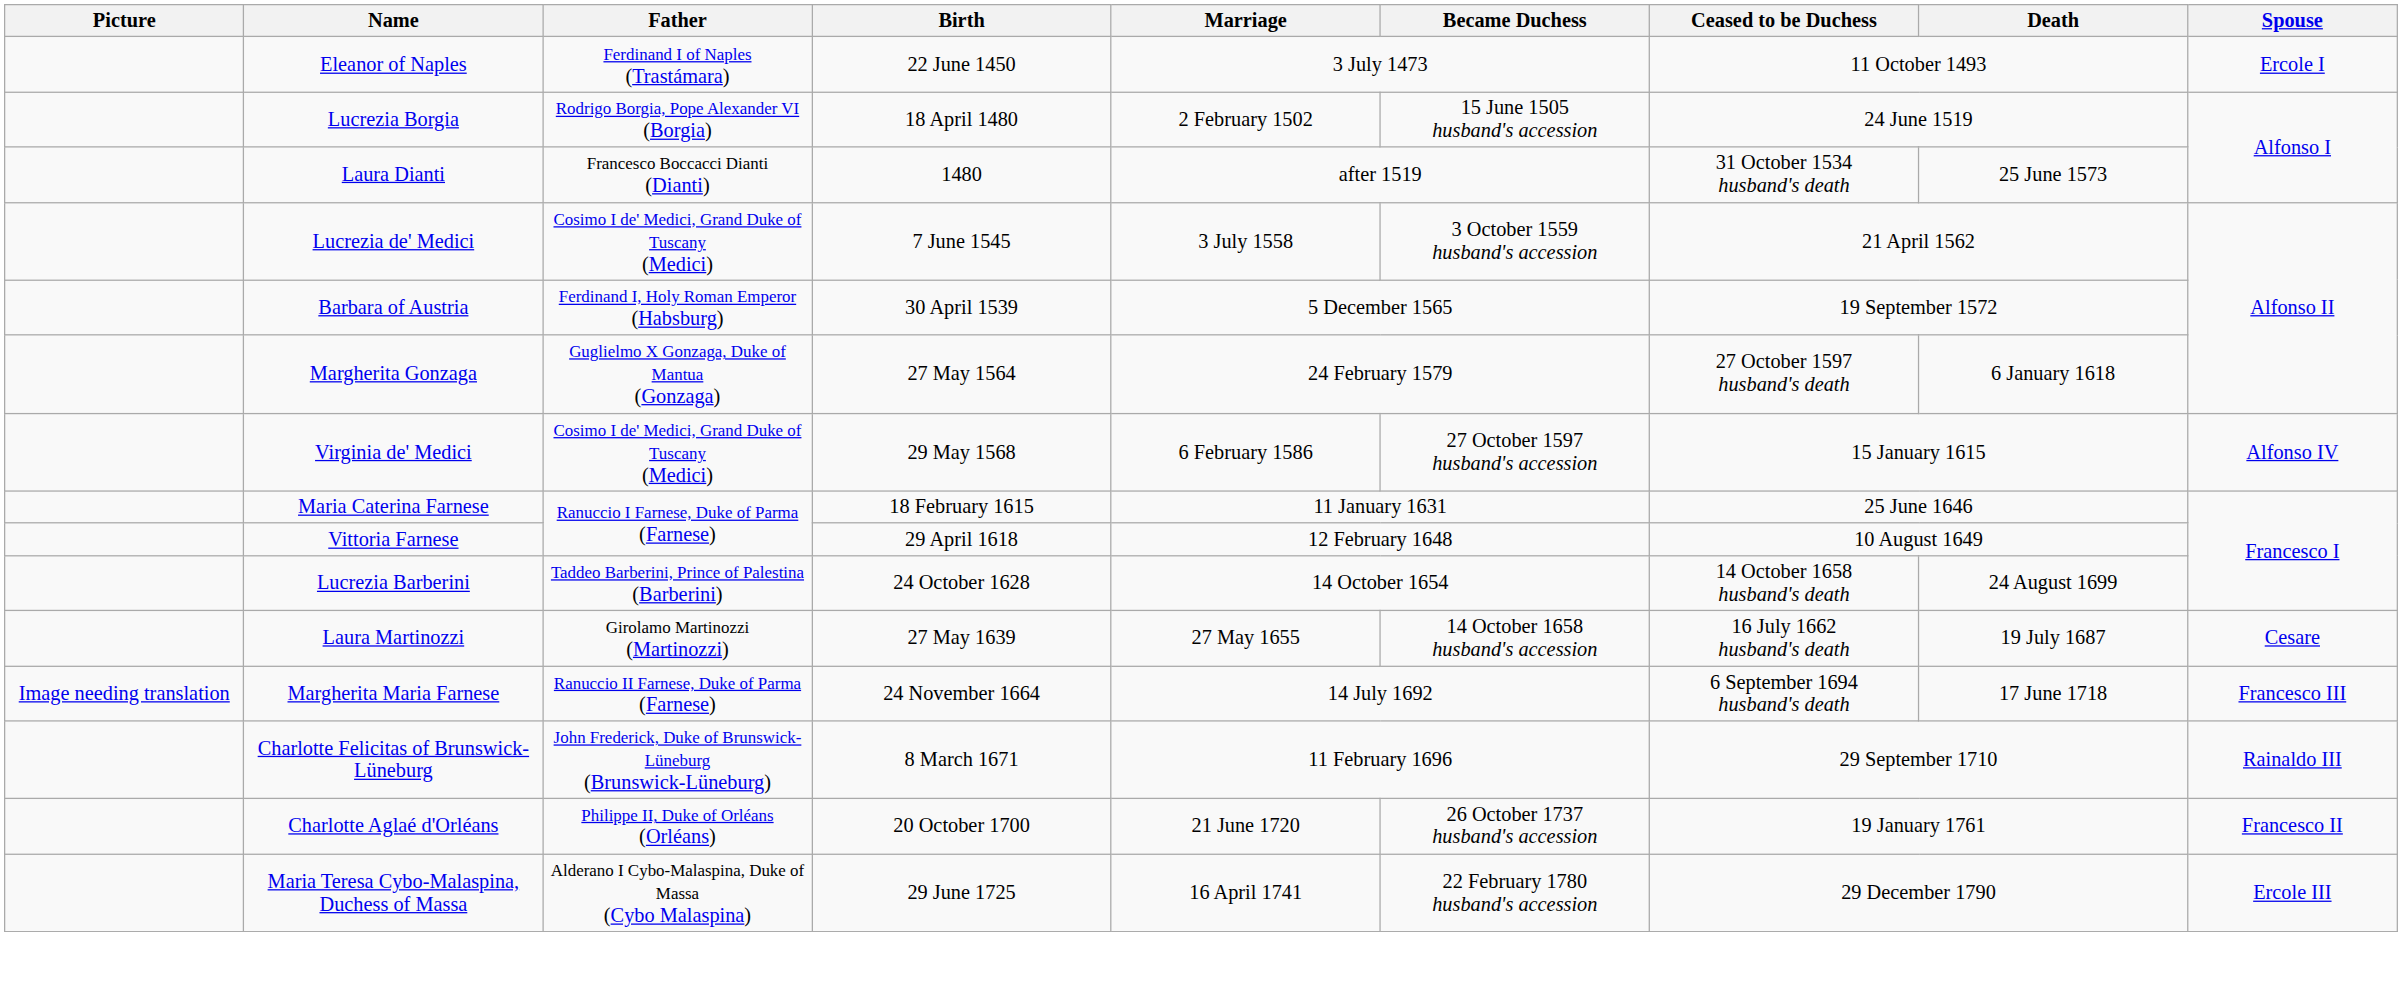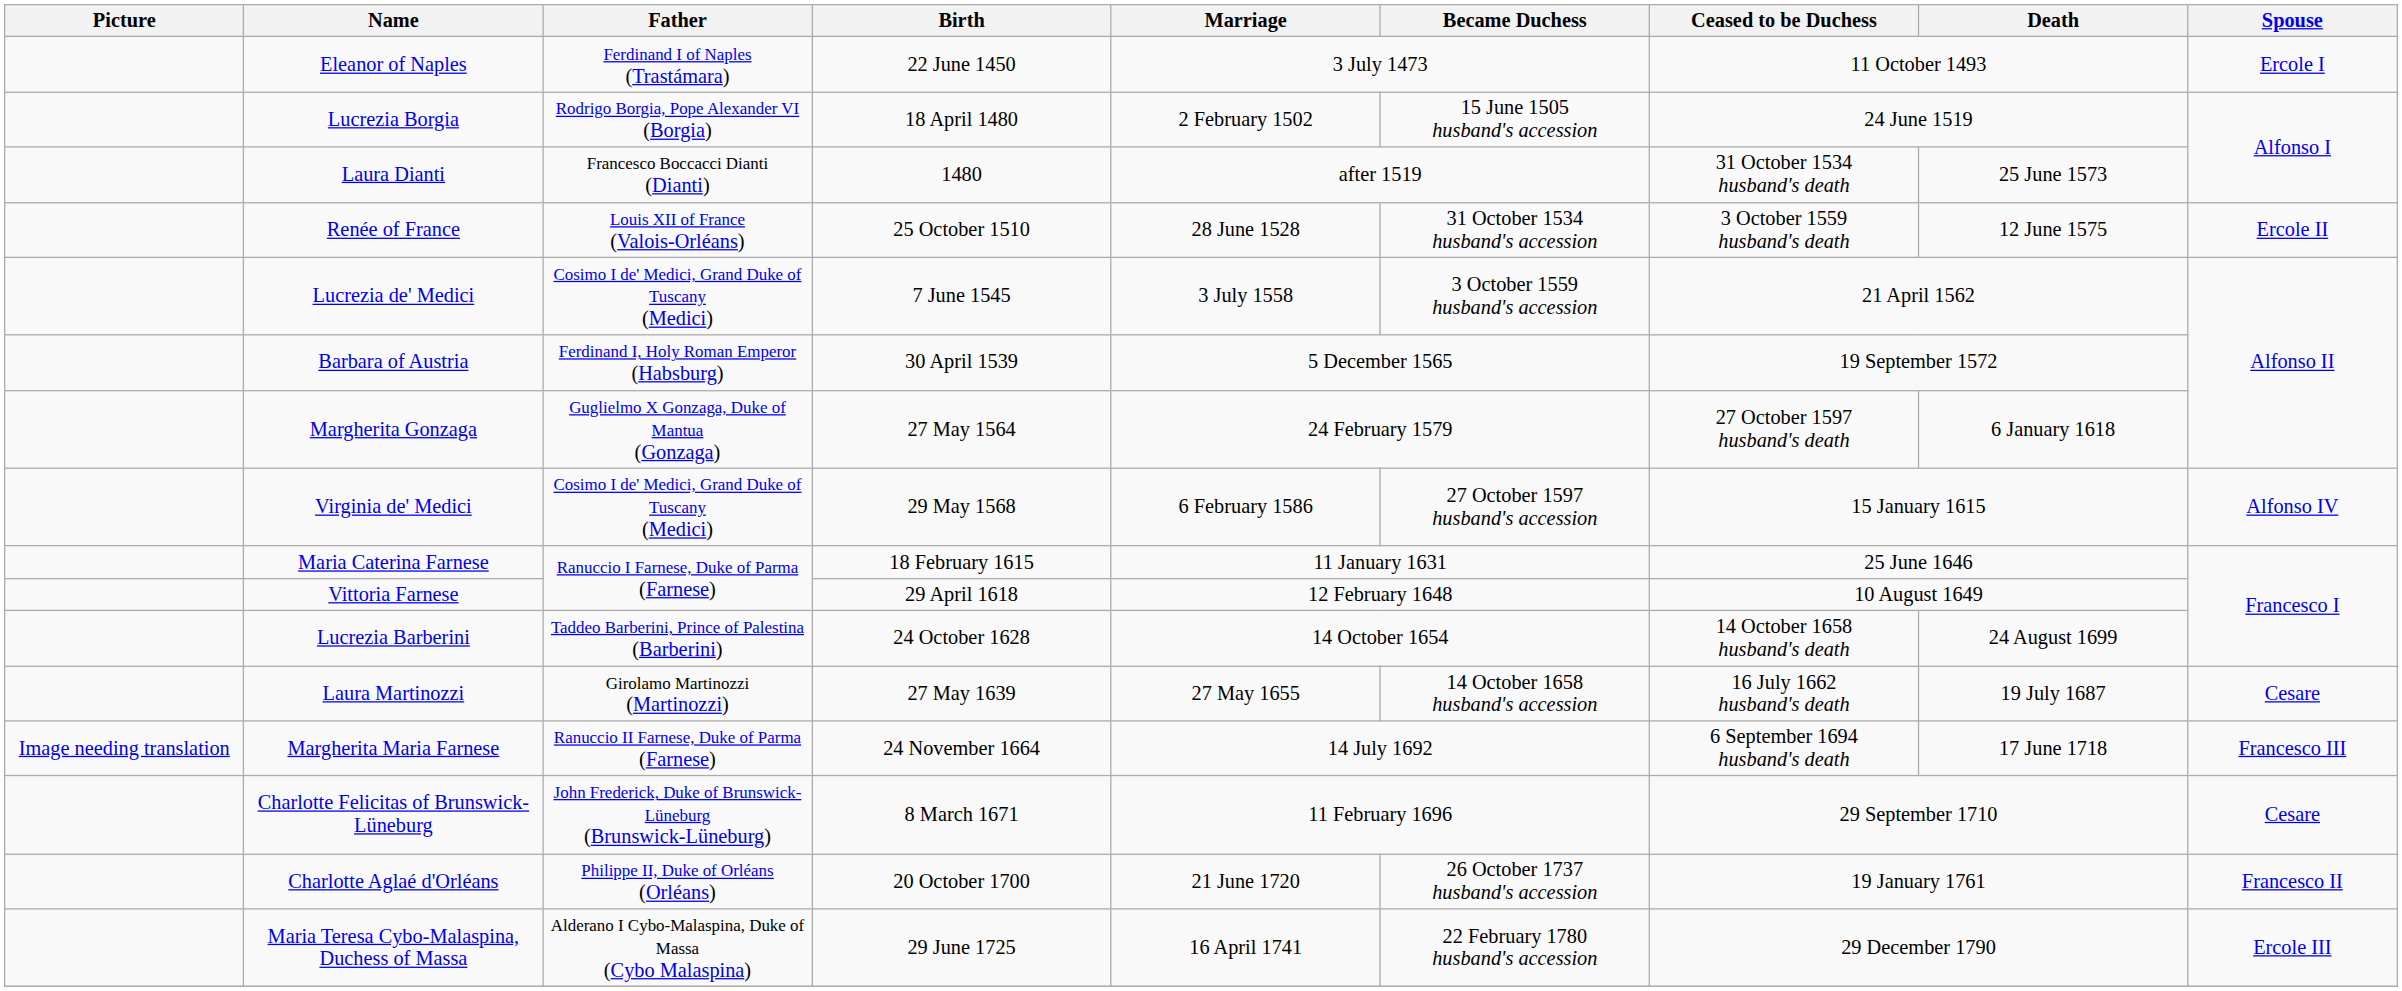+ row: Renée of France | Louis XII of France (Valois-Orléans) | 25 October 1510 | 28 June 1528 | 31 October 1534 husband's accession | 3 October 1559 husband's death | 12 June 1575 | Ercole II
Charlotte Felicitas of Brunswick-Lüneburg | Spouse: Rainaldo III -> Cesare
